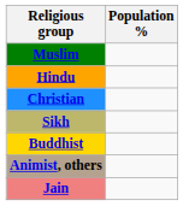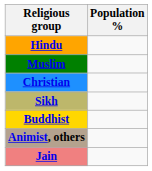rows swapped: Hindu <-> Muslim
